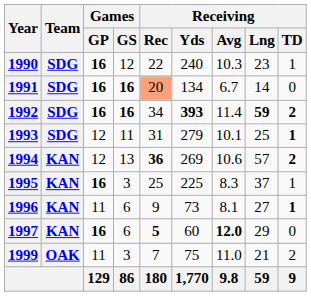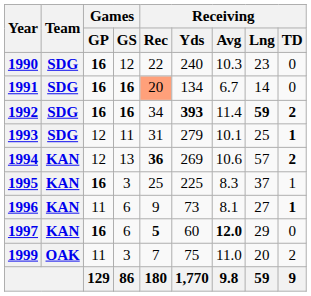1990 | Receiving / TD: 1 -> 0
1999 | Receiving / Lng: 21 -> 20
